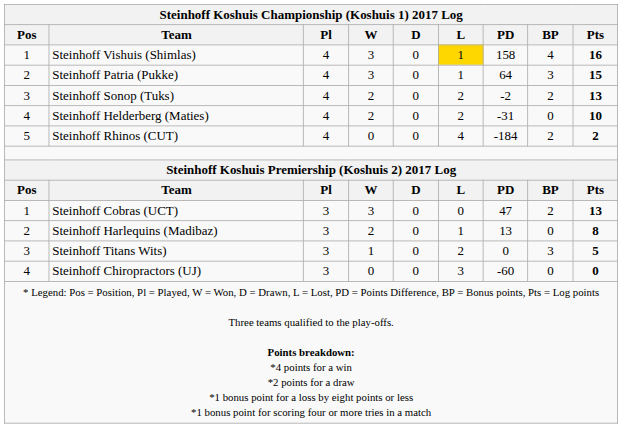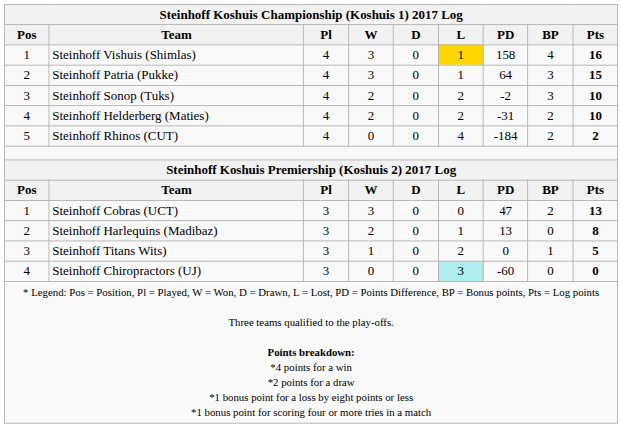Steinhoff Sonop (Tuks) | BP: 2 -> 3
Steinhoff Sonop (Tuks) | Pts: 13 -> 10
Steinhoff Helderberg (Maties) | BP: 0 -> 2
Steinhoff Titans Wits) | BP: 3 -> 1
Steinhoff Chiropractors (UJ) | L: no background -> paleturquoise background
